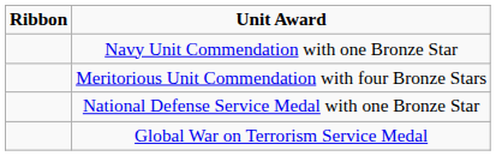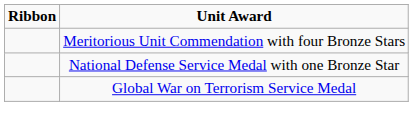- row: Navy Unit Commendation with one Bronze Star
